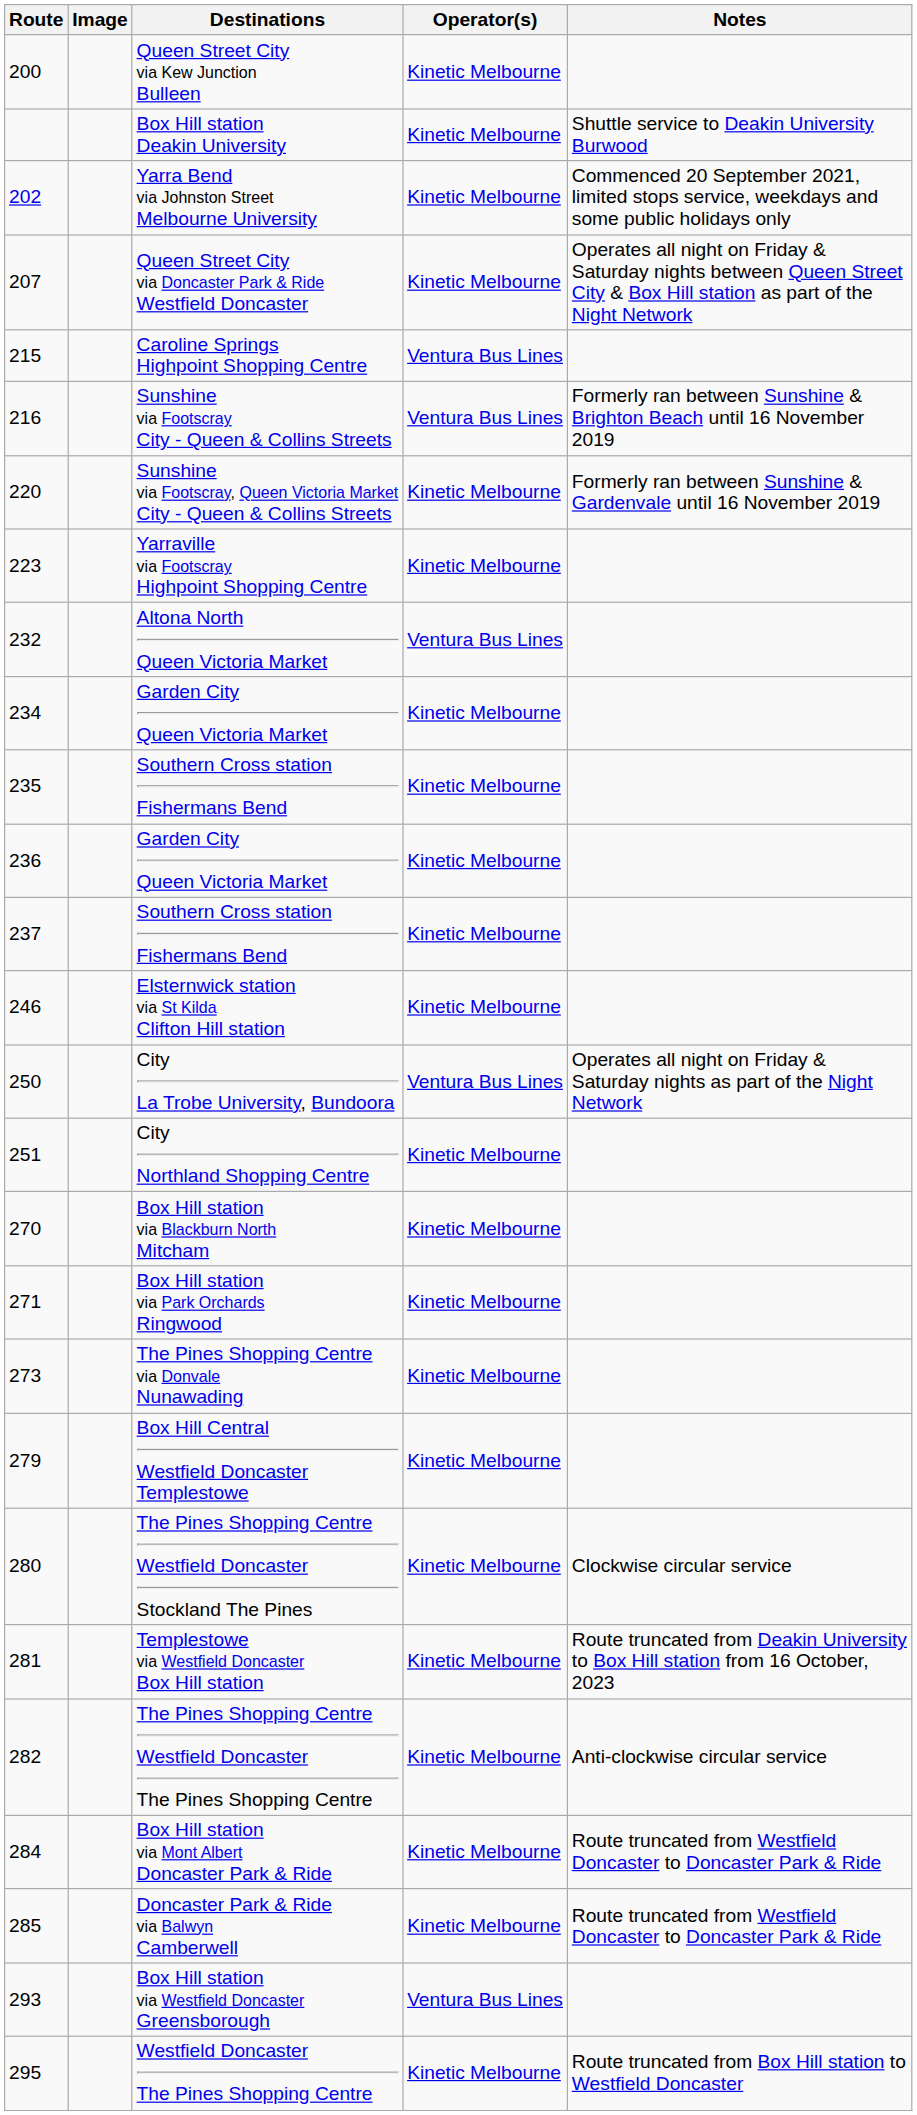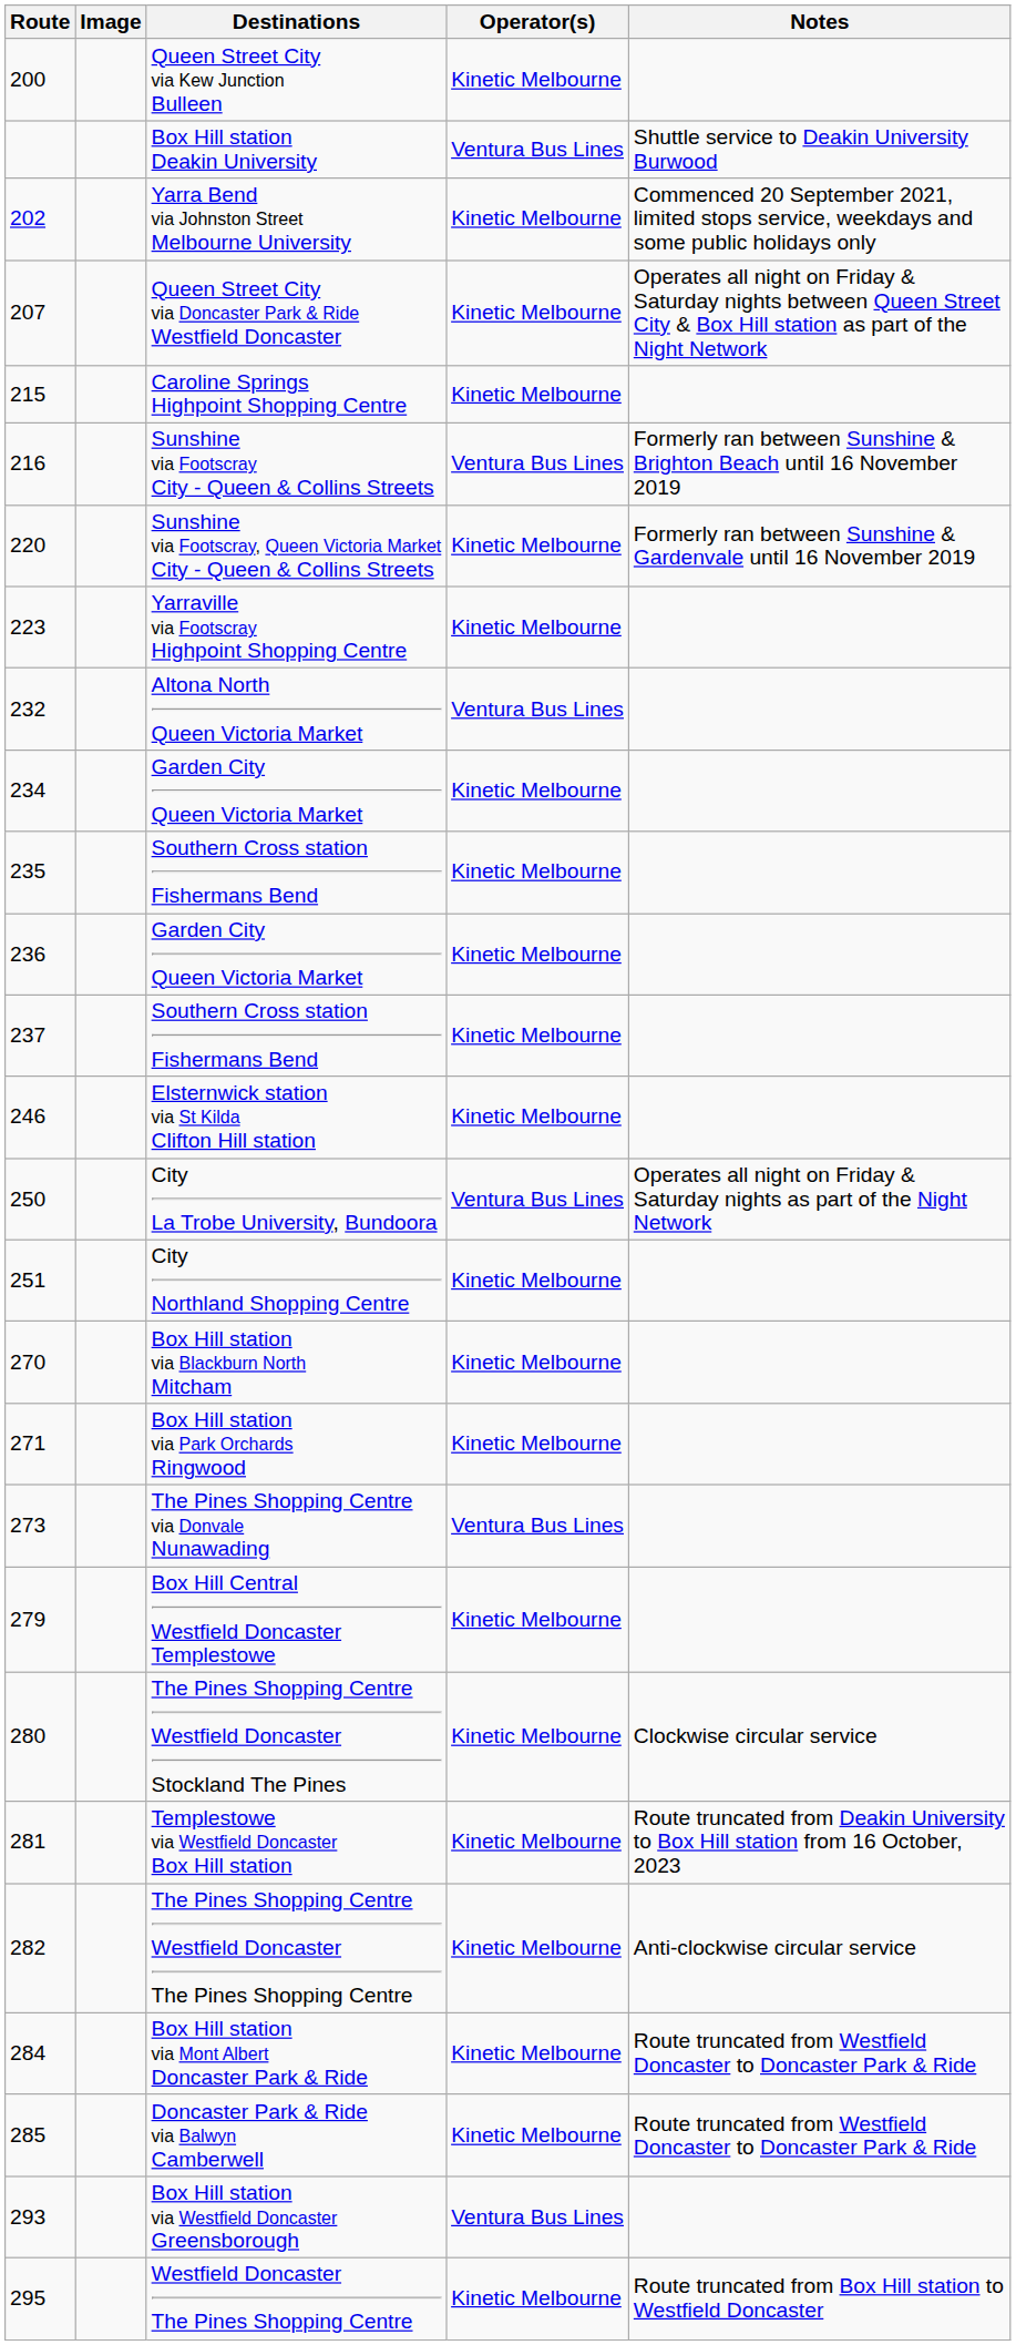Box Hill station Deakin University | Operator(s): Kinetic Melbourne -> Ventura Bus Lines
Caroline Springs Highpoint Shopping Centre | Operator(s): Ventura Bus Lines -> Kinetic Melbourne
The Pines Shopping Centre via Donvale Nunawading | Operator(s): Kinetic Melbourne -> Ventura Bus Lines
